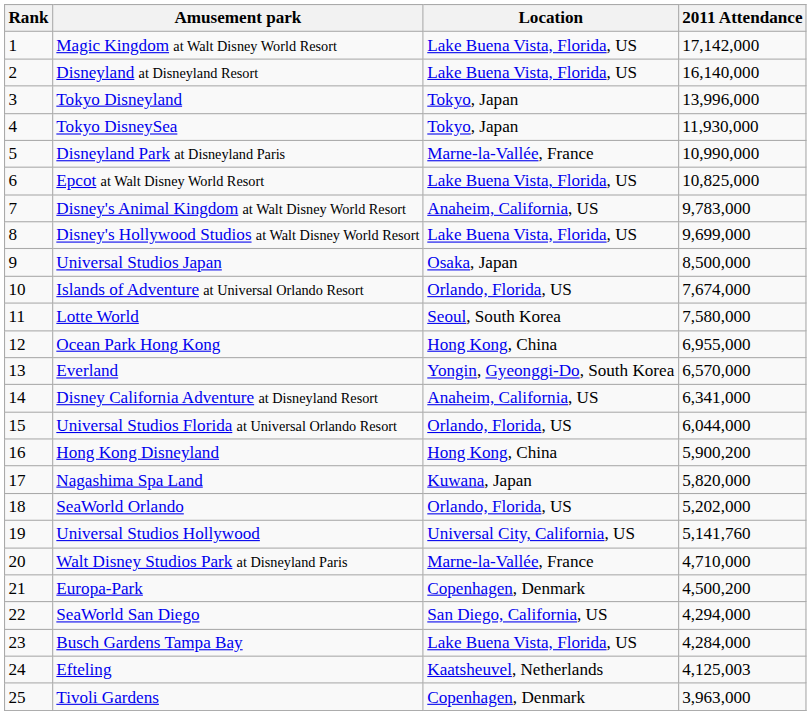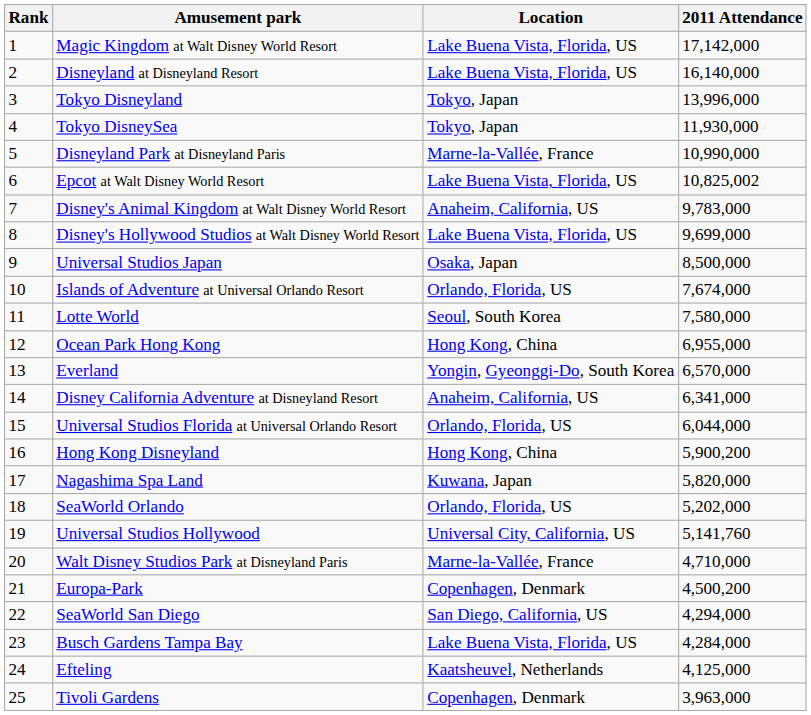Epcot at Walt Disney World Resort | 2011 Attendance: 10,825,000 -> 10,825,002
Efteling | 2011 Attendance: 4,125,003 -> 4,125,000
